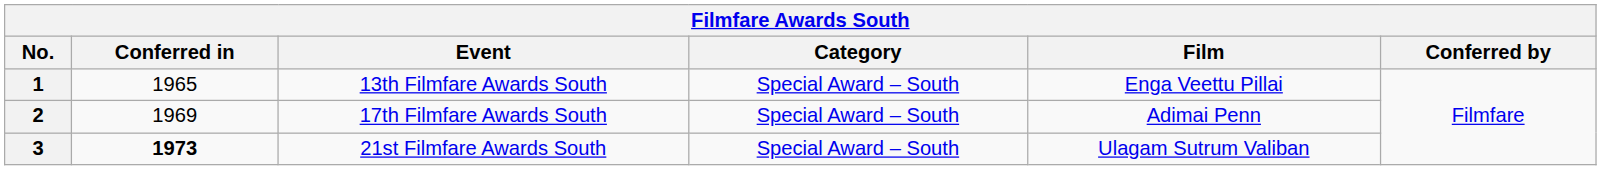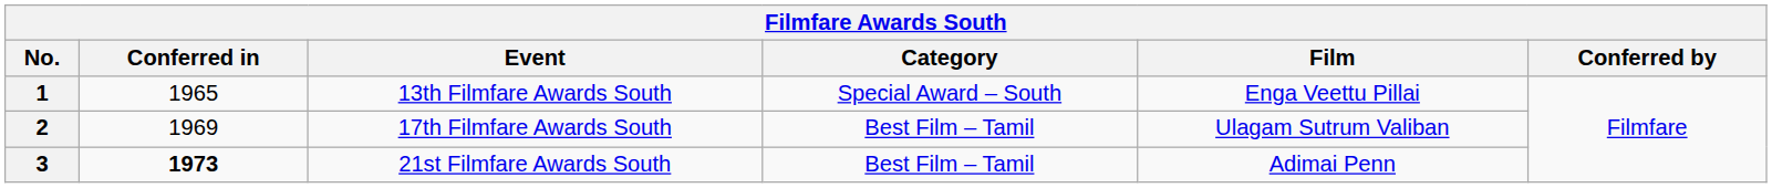2 | Category: Special Award – South -> Best Film – Tamil
2 | Film: Adimai Penn -> Ulagam Sutrum Valiban
3 | Category: Special Award – South -> Best Film – Tamil
3 | Film: Ulagam Sutrum Valiban -> Adimai Penn
